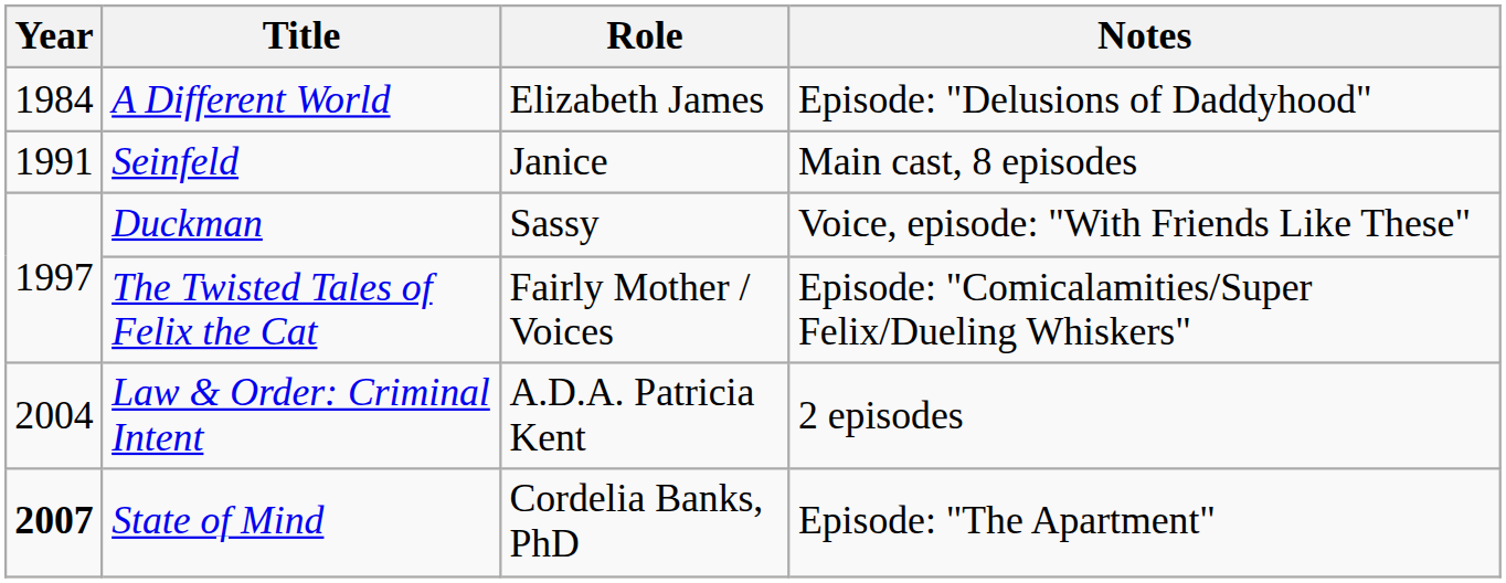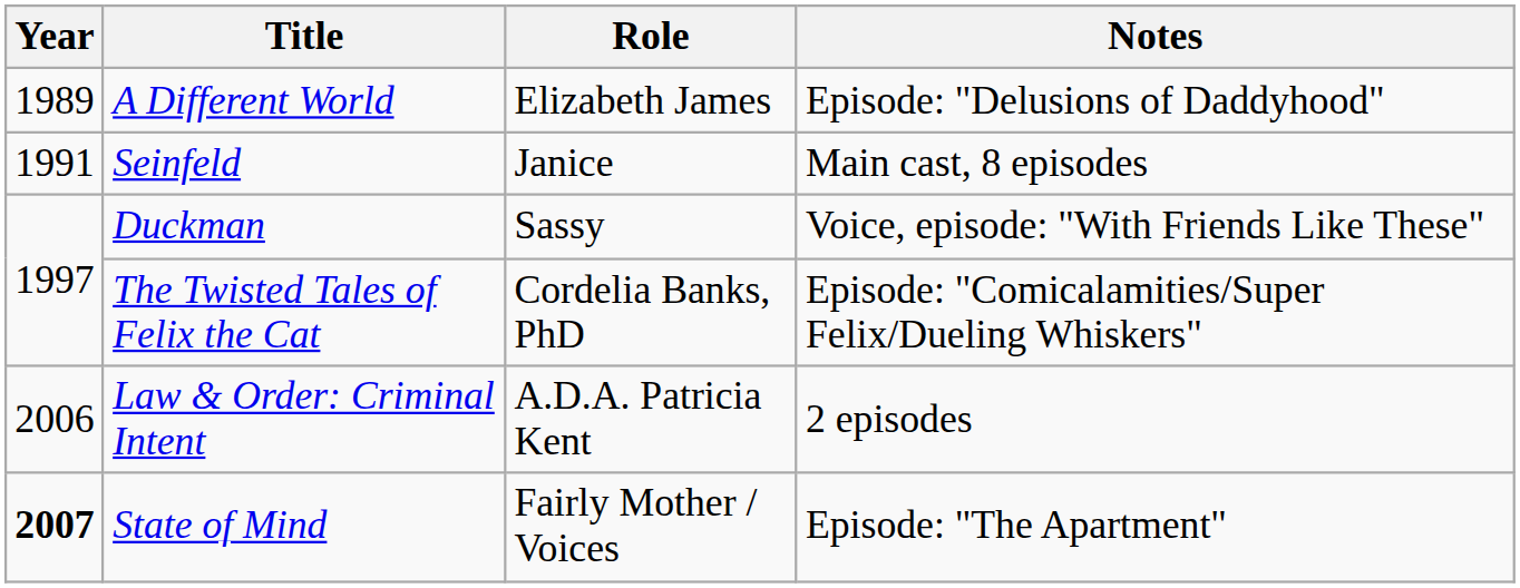A Different World | Year: 1984 -> 1989
The Twisted Tales of Felix the Cat | Role: Fairly Mother / Voices -> Cordelia Banks, PhD
Law & Order: Criminal Intent | Year: 2004 -> 2006
State of Mind | Role: Cordelia Banks, PhD -> Fairly Mother / Voices
